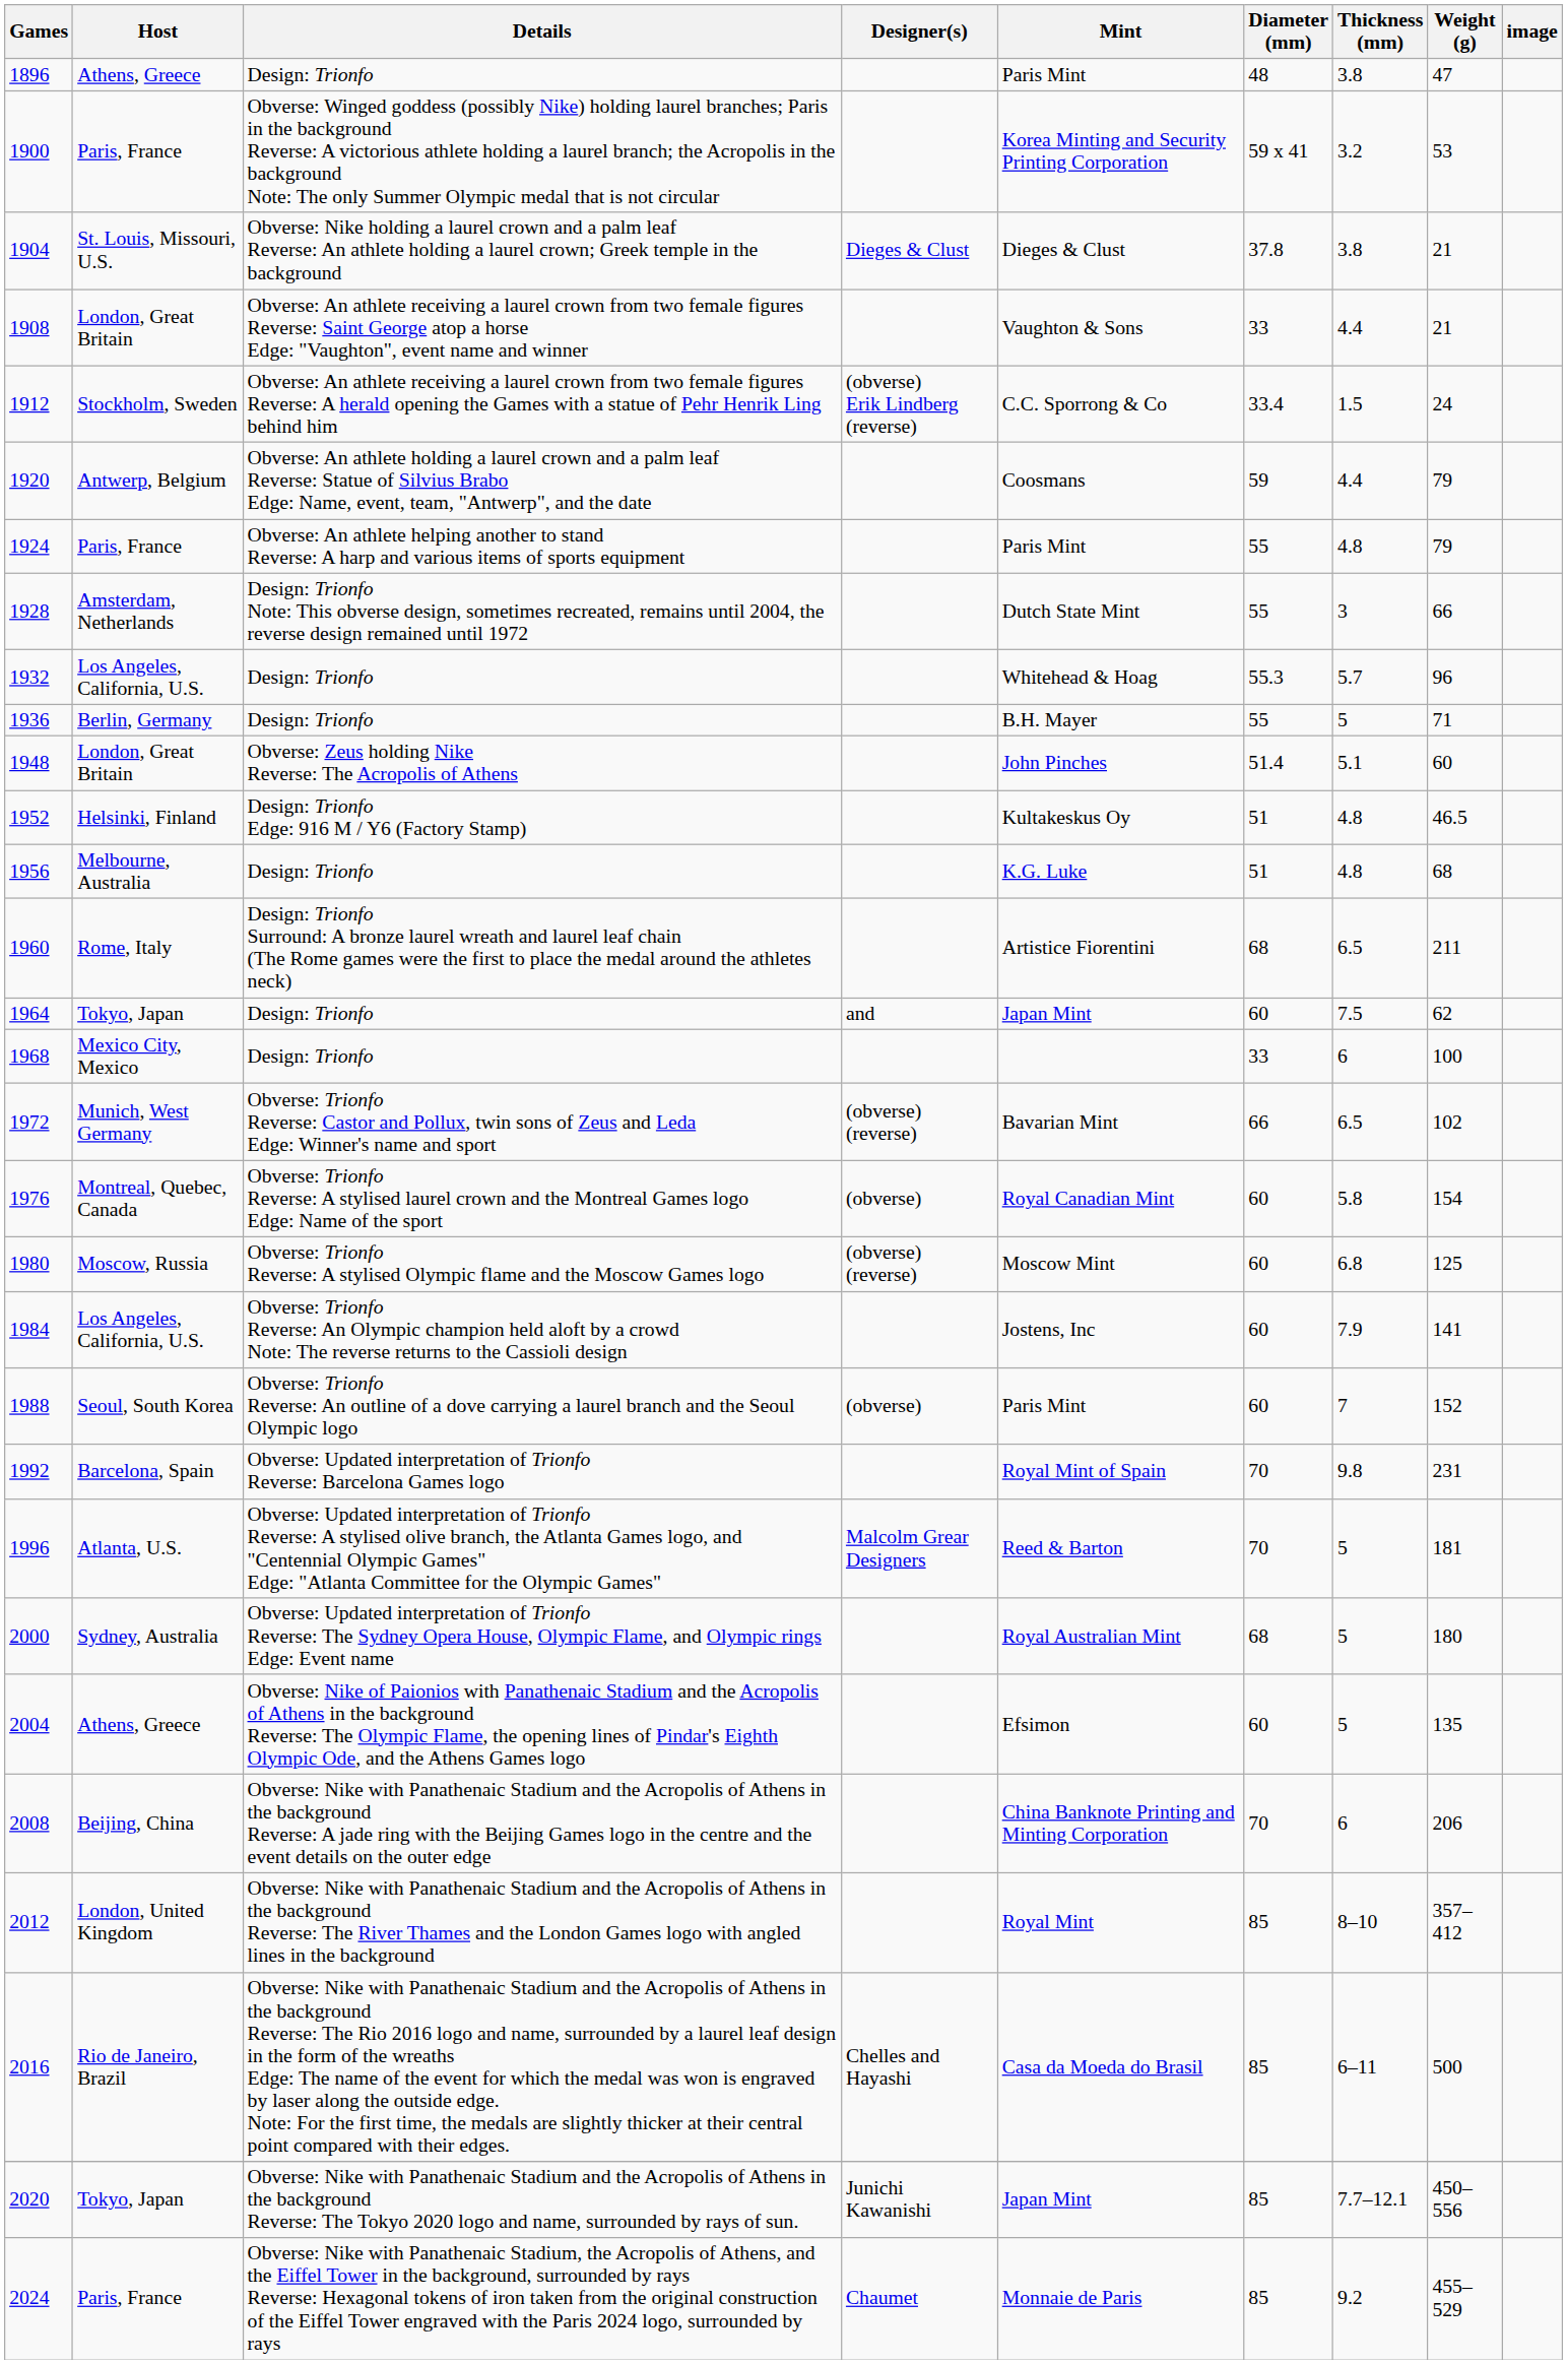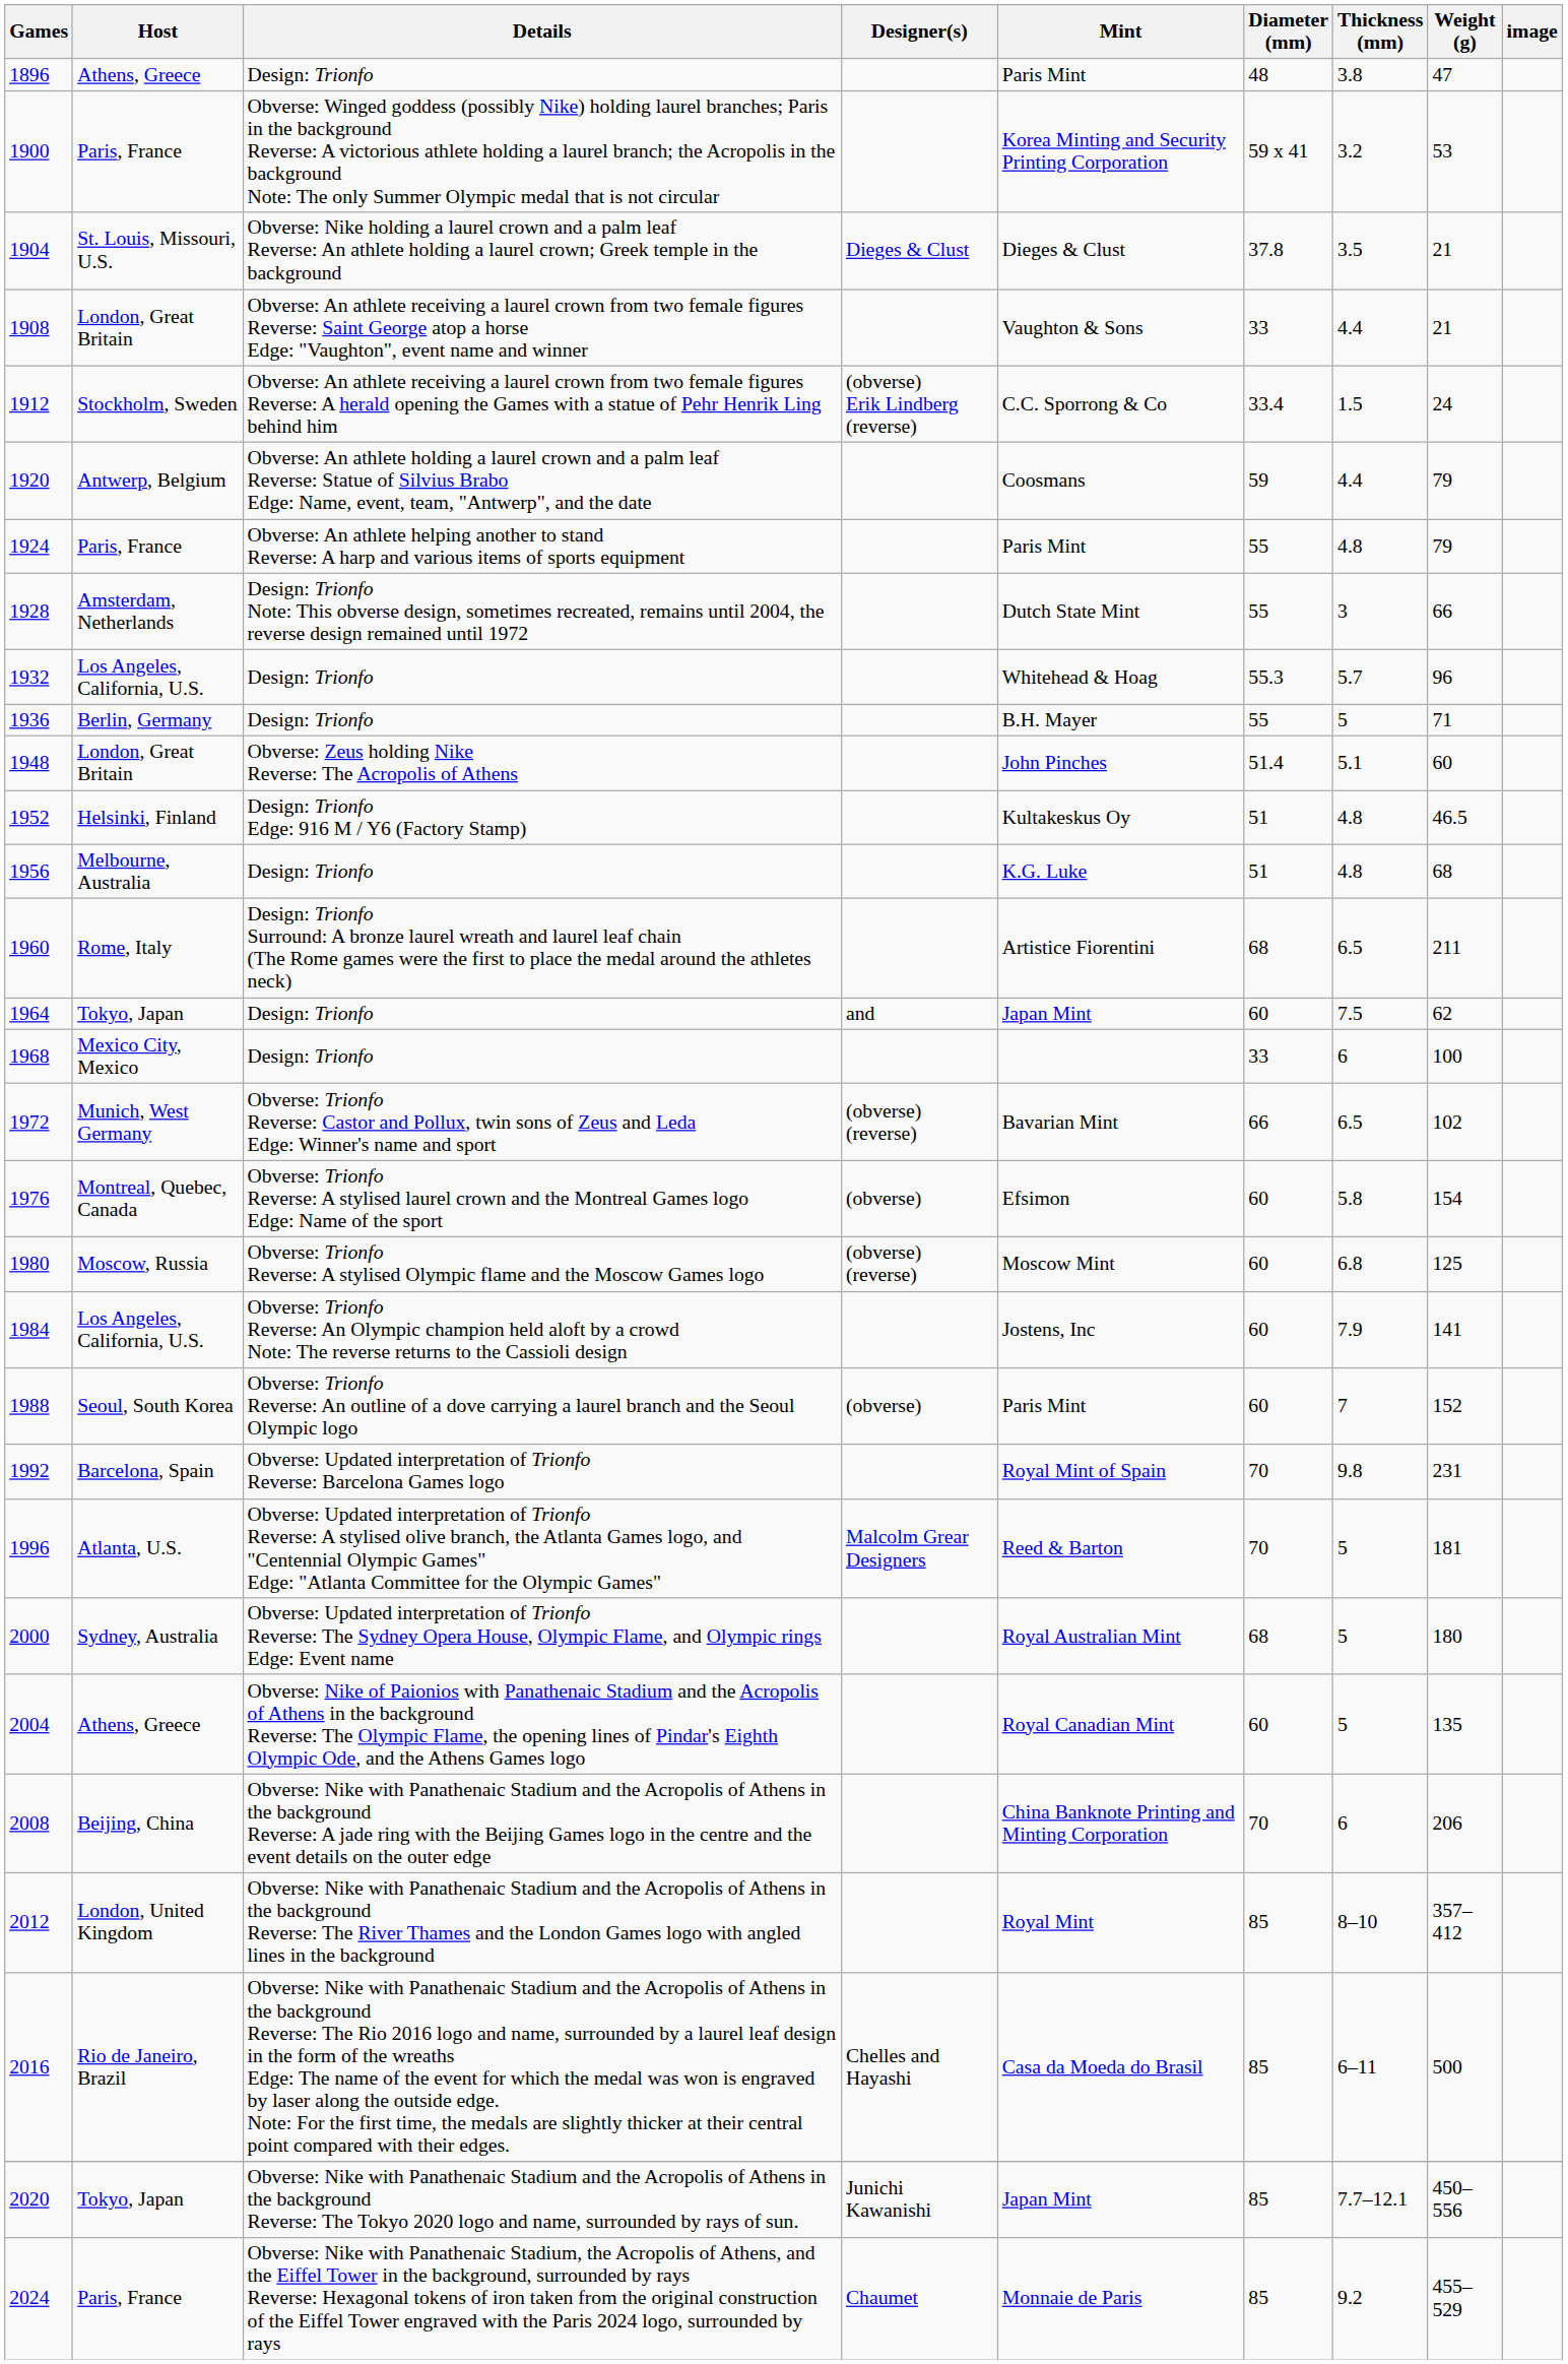1904 | Thickness (mm): 3.8 -> 3.5
1976 | Mint: Royal Canadian Mint -> Efsimon
2004 | Mint: Efsimon -> Royal Canadian Mint
